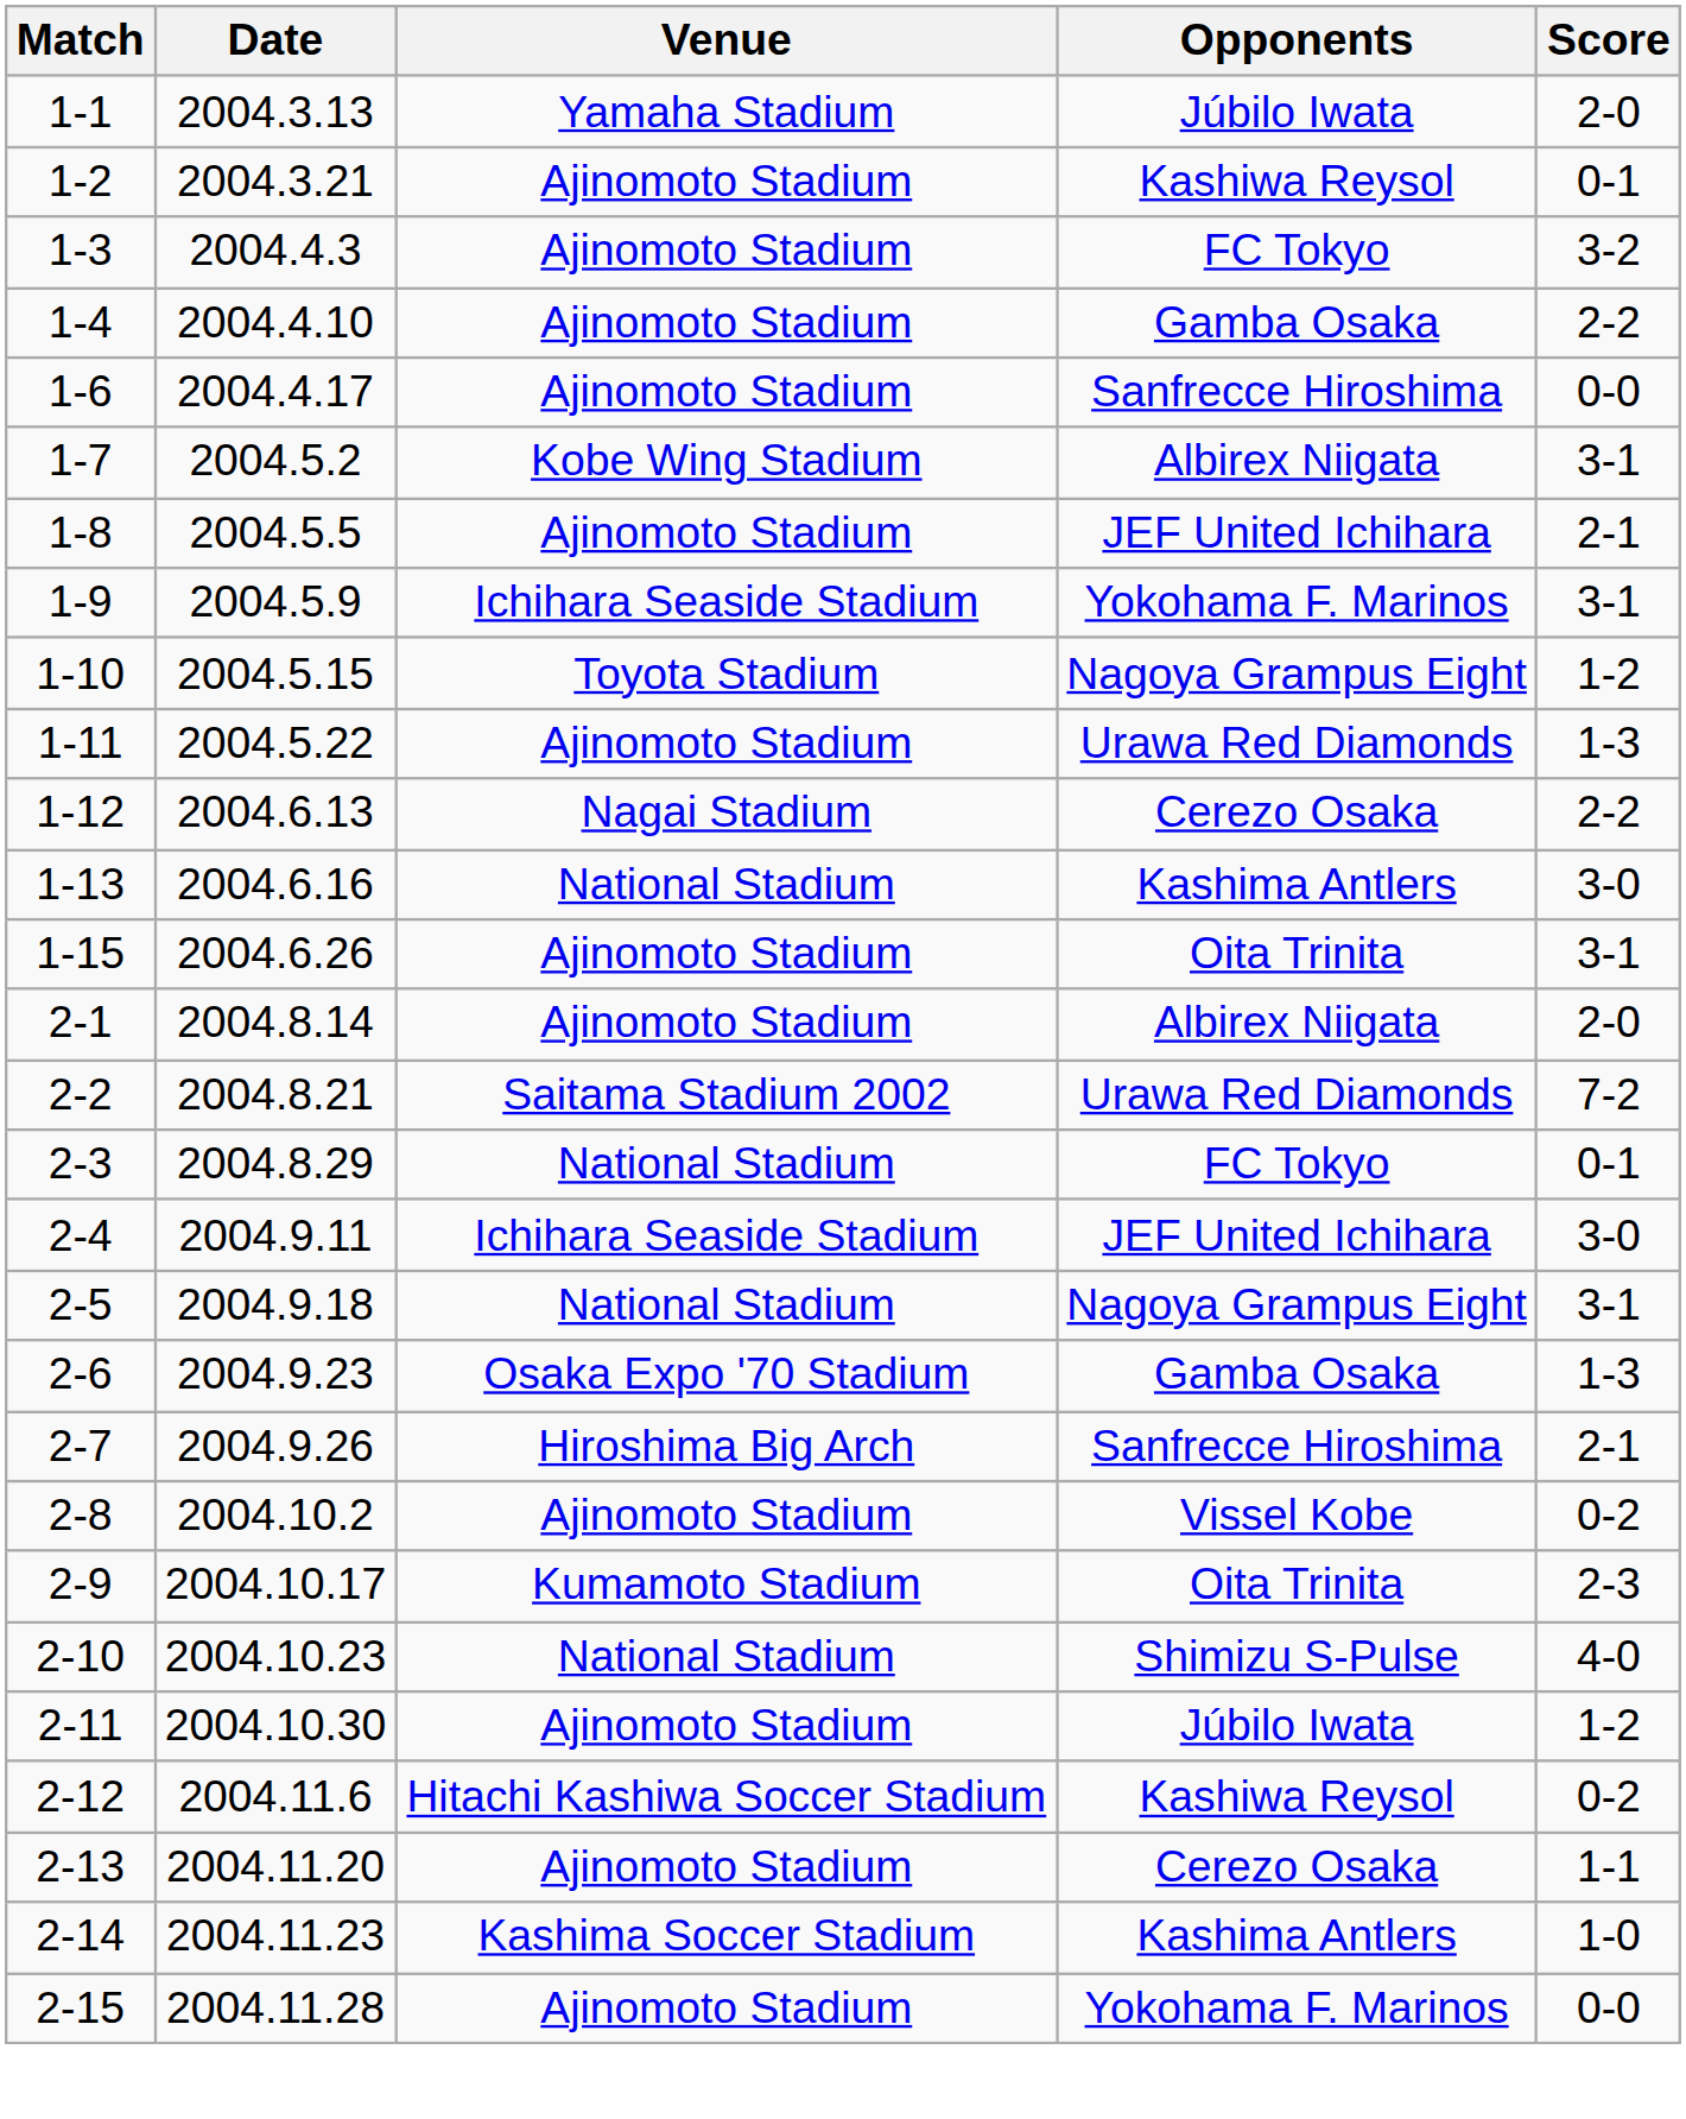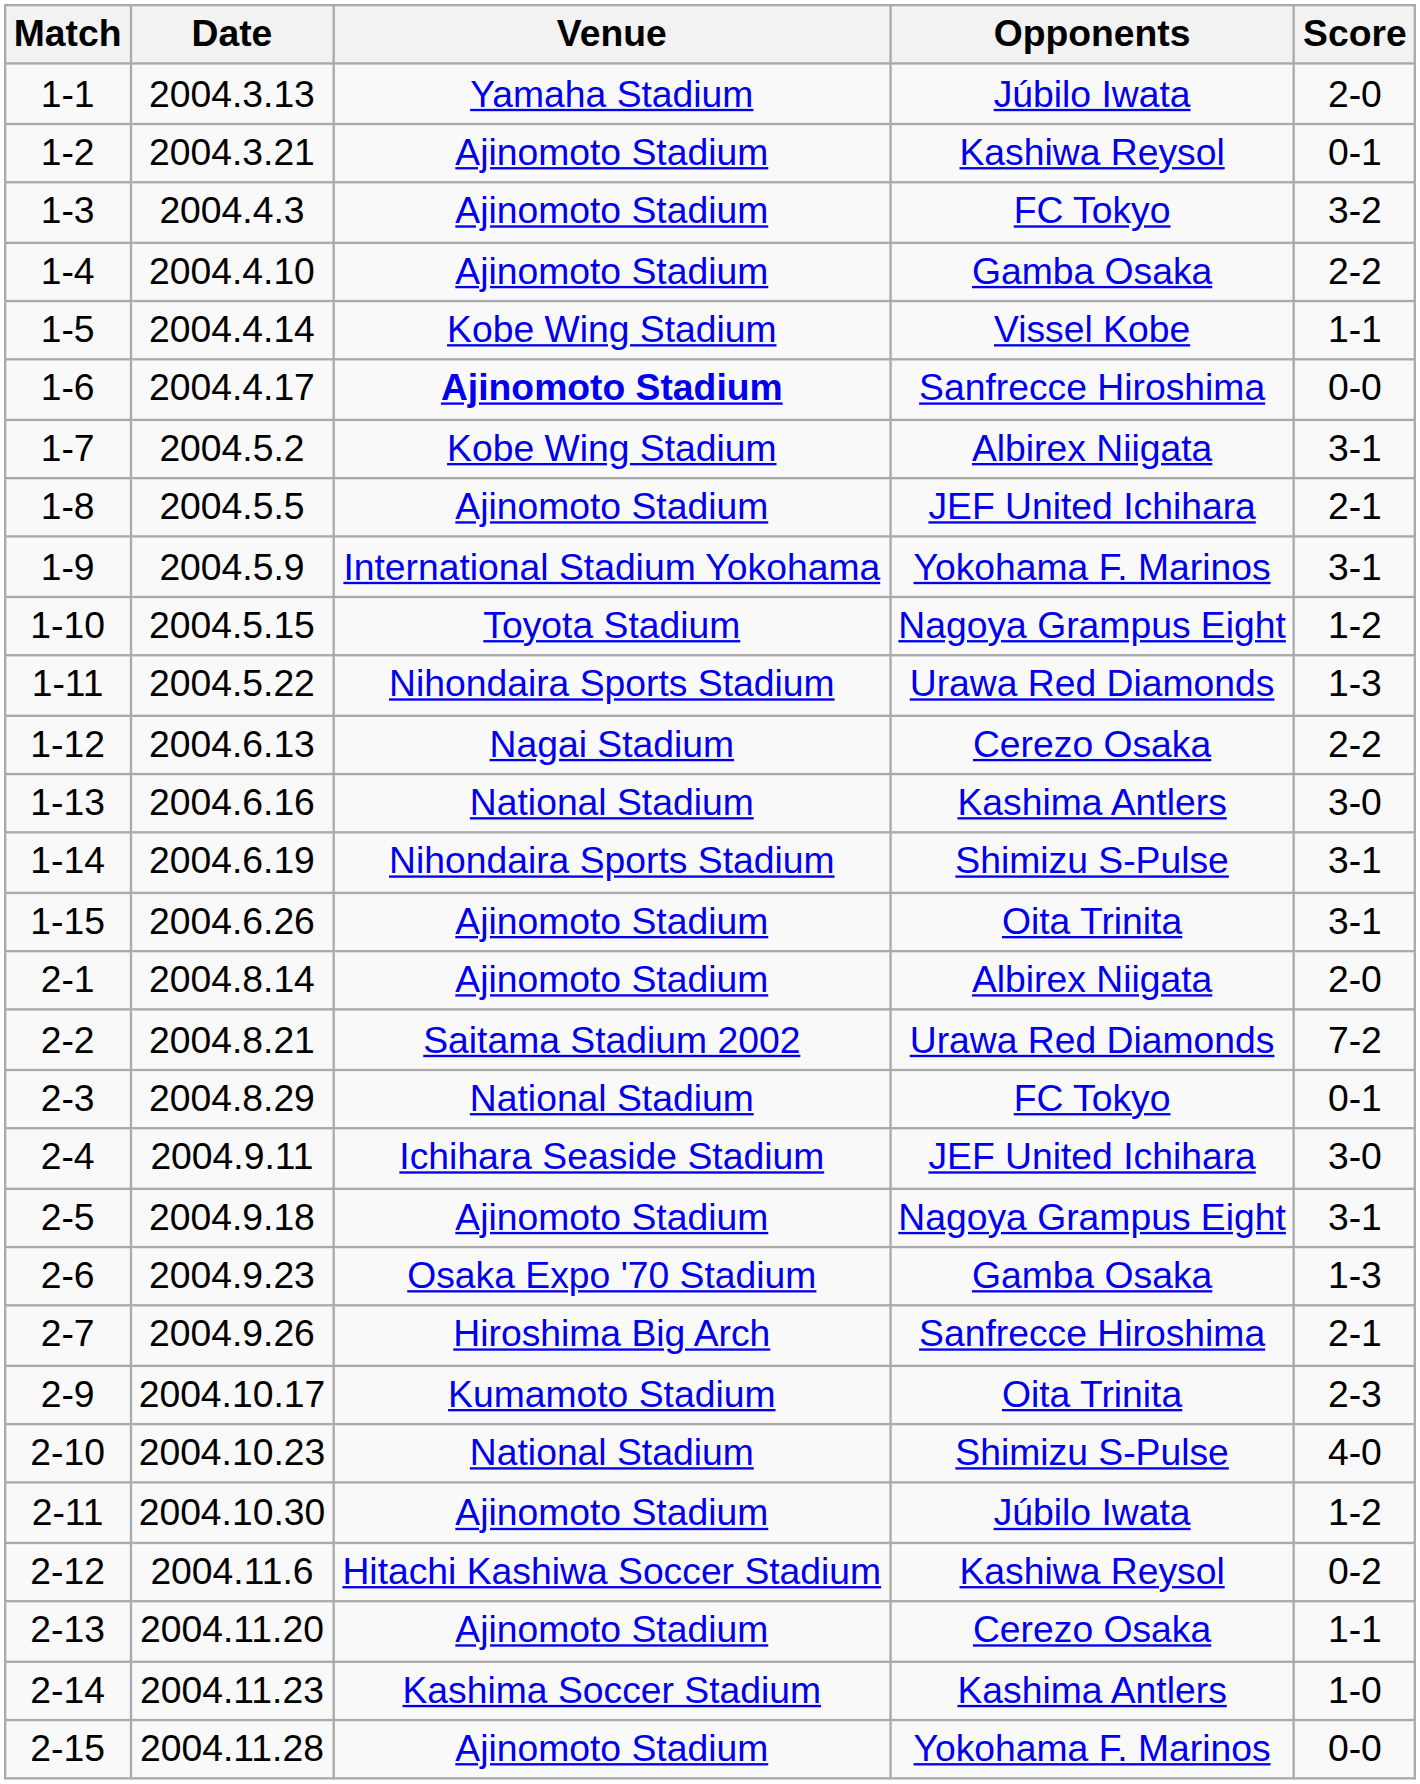+ row: 1-5 | 2004.4.14 | Kobe Wing Stadium | Vissel Kobe | 1-1
1-6 | Venue: normal -> bold
1-9 | Venue: Ichihara Seaside Stadium -> International Stadium Yokohama
1-11 | Venue: Ajinomoto Stadium -> Nihondaira Sports Stadium
+ row: 1-14 | 2004.6.19 | Nihondaira Sports Stadium | Shimizu S-Pulse | 3-1
2-5 | Venue: National Stadium -> Ajinomoto Stadium
- row: 2-8 | 2004.10.2 | Ajinomoto Stadium | Vissel Kobe | 0-2
